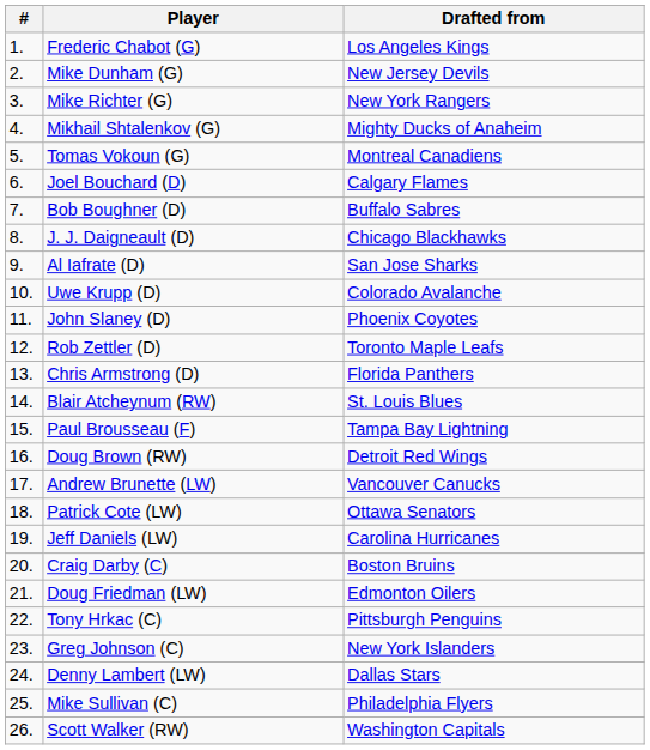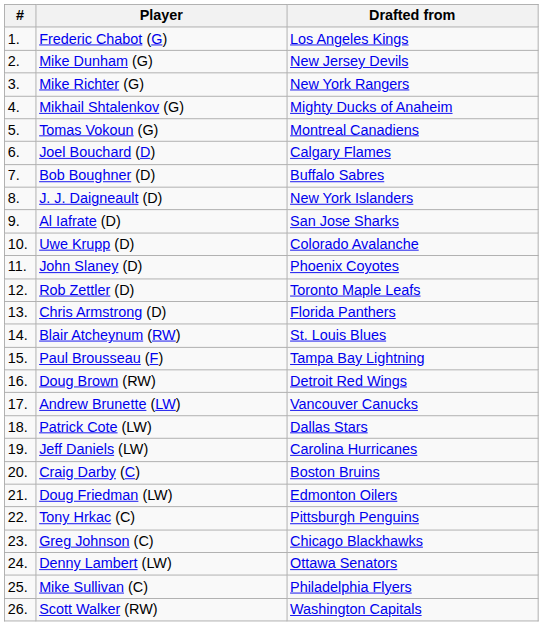J. J. Daigneault (D) | Drafted from: Chicago Blackhawks -> New York Islanders
Patrick Cote (LW) | Drafted from: Ottawa Senators -> Dallas Stars
Greg Johnson (C) | Drafted from: New York Islanders -> Chicago Blackhawks
Denny Lambert (LW) | Drafted from: Dallas Stars -> Ottawa Senators
